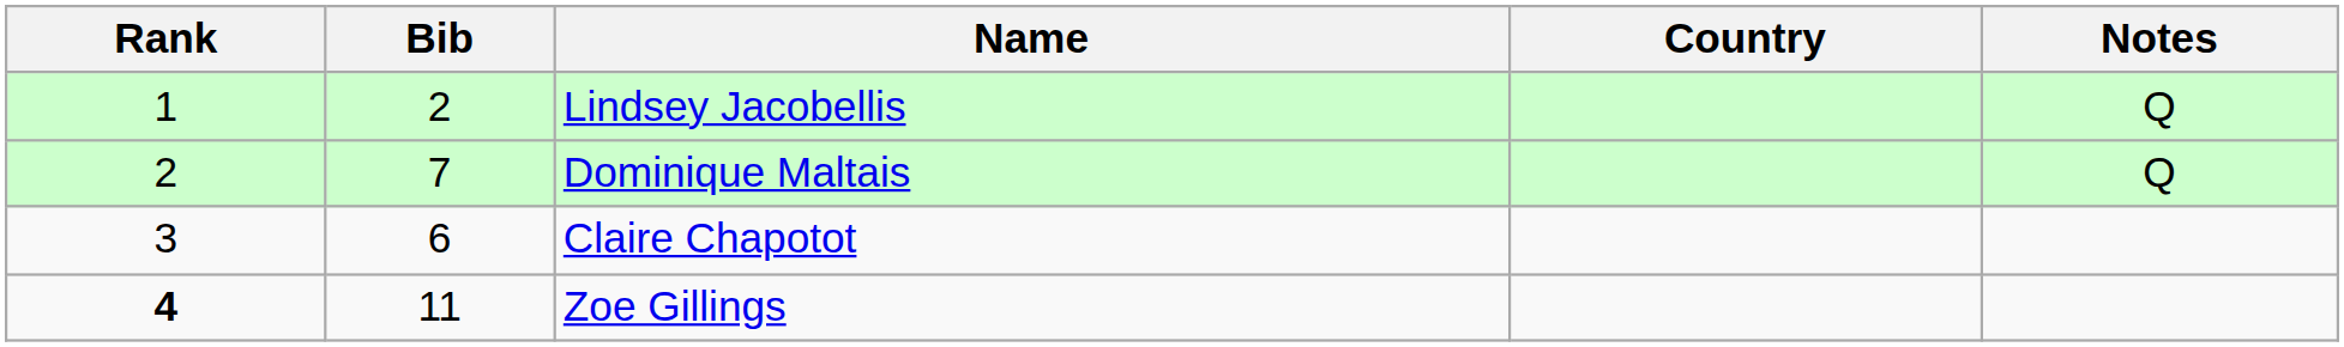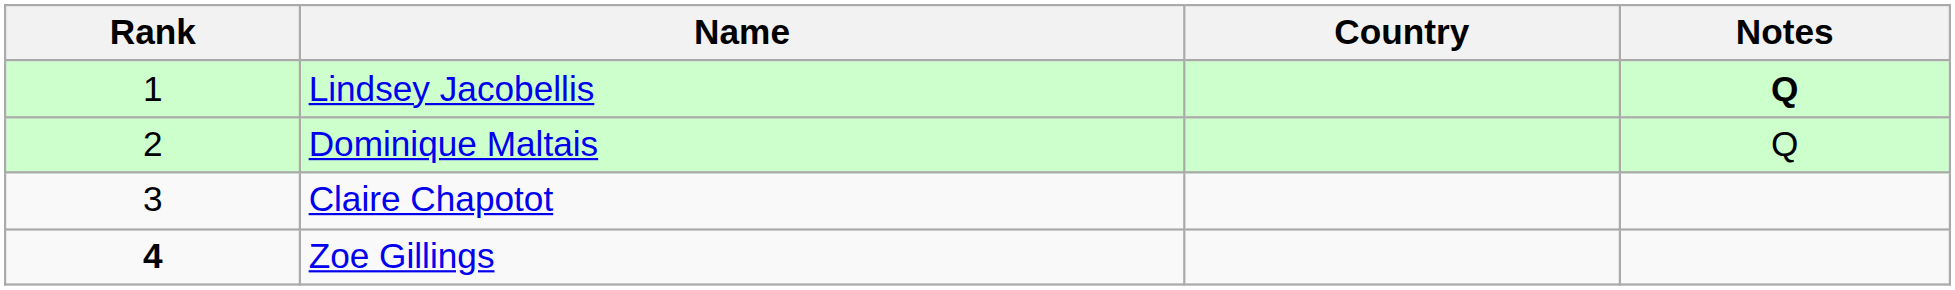- column: Bib | 2 | 7 | 6 | 11
Lindsey Jacobellis | Notes: normal -> bold
